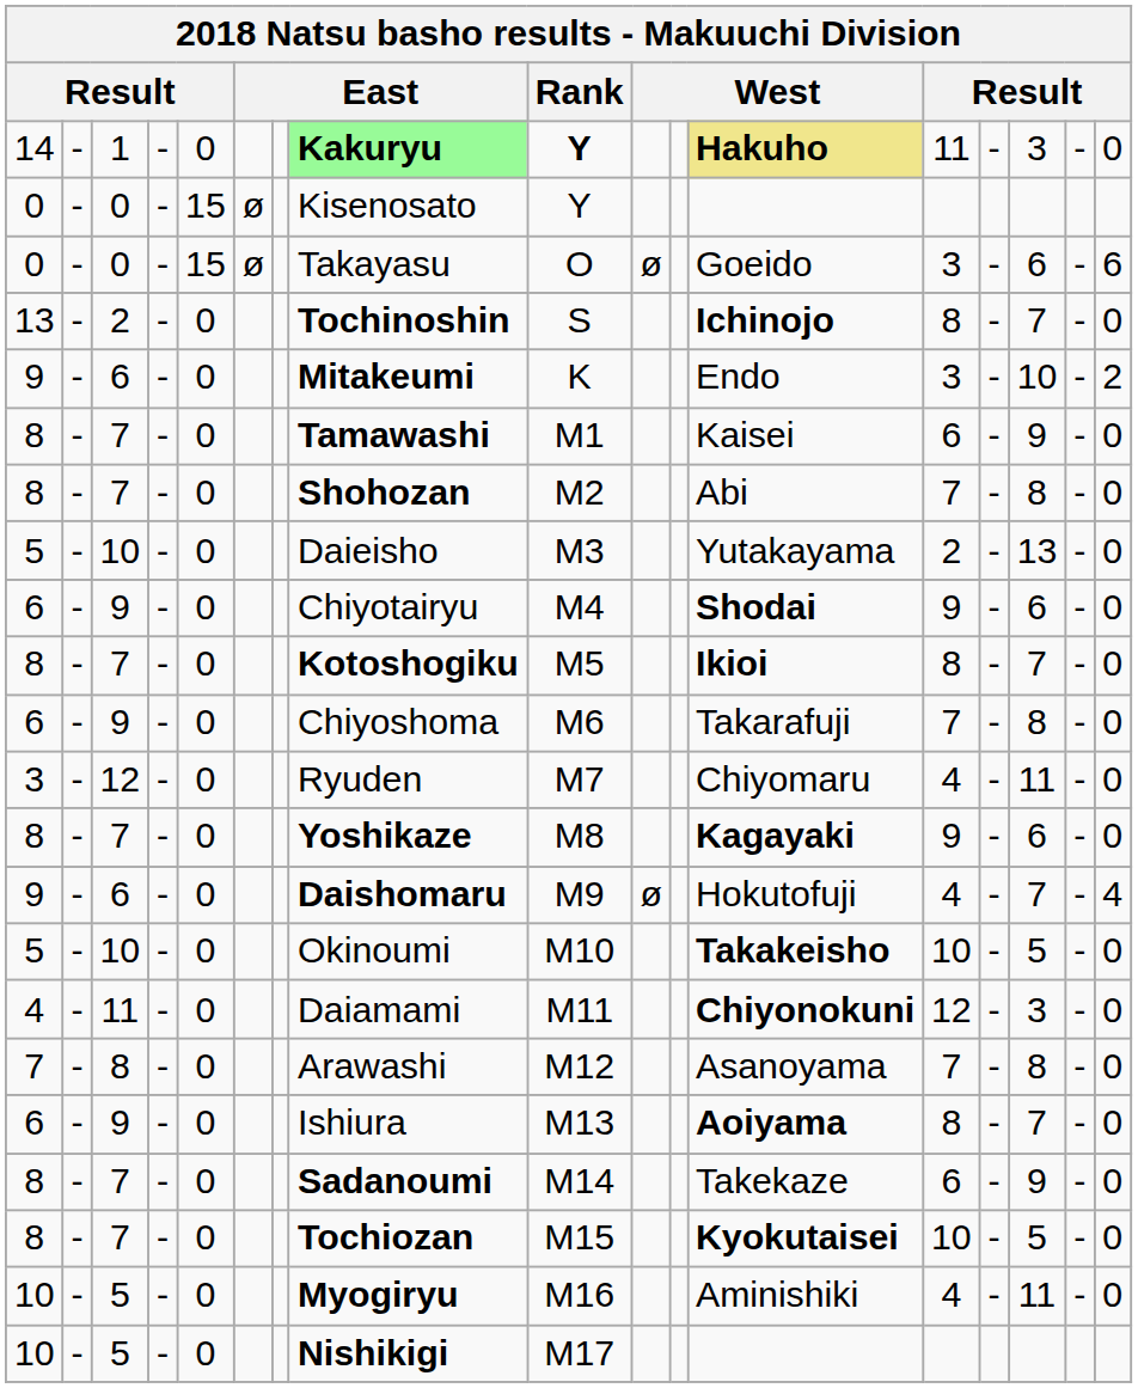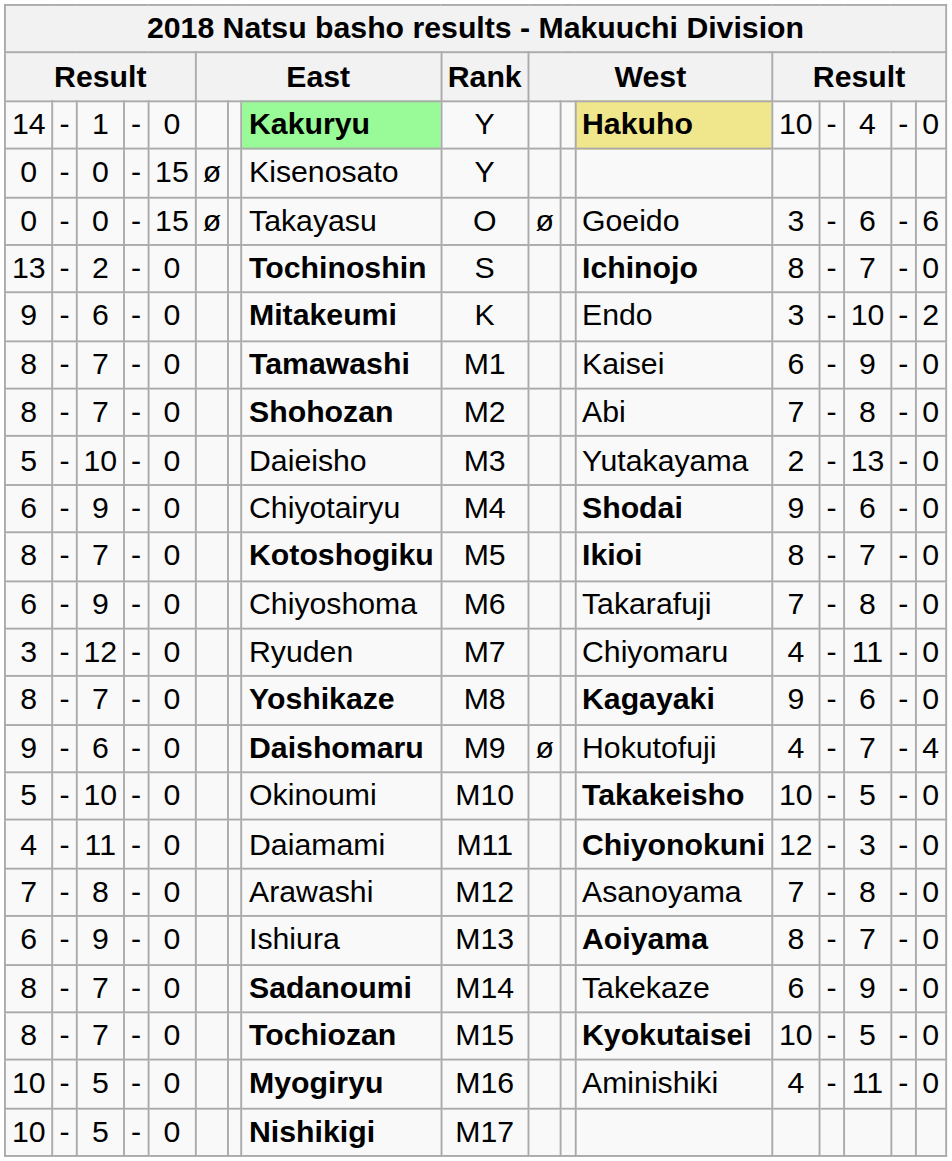14 | Rank: bold -> normal
14 | column 13: 11 -> 10
14 | column 15: 3 -> 4
